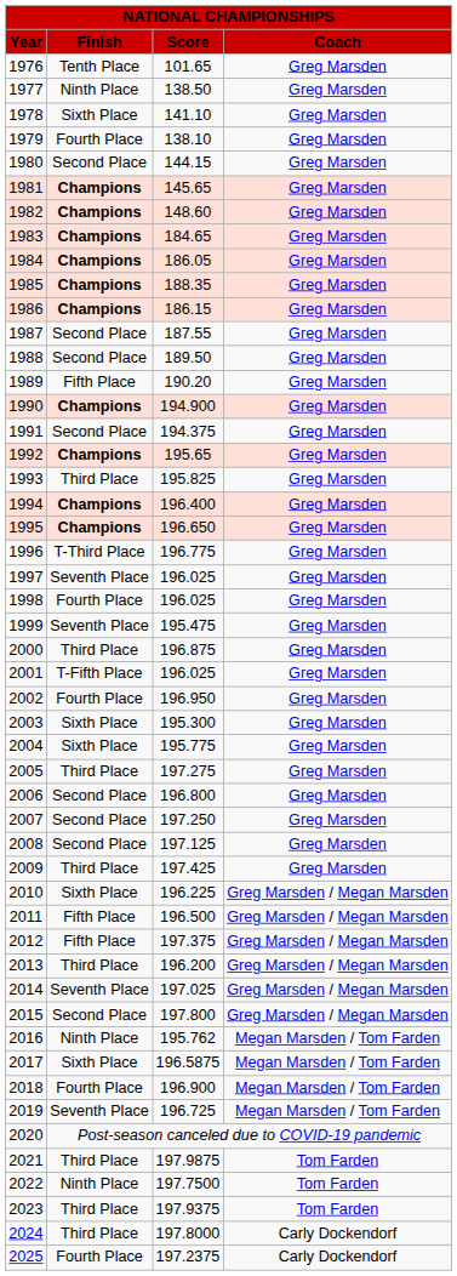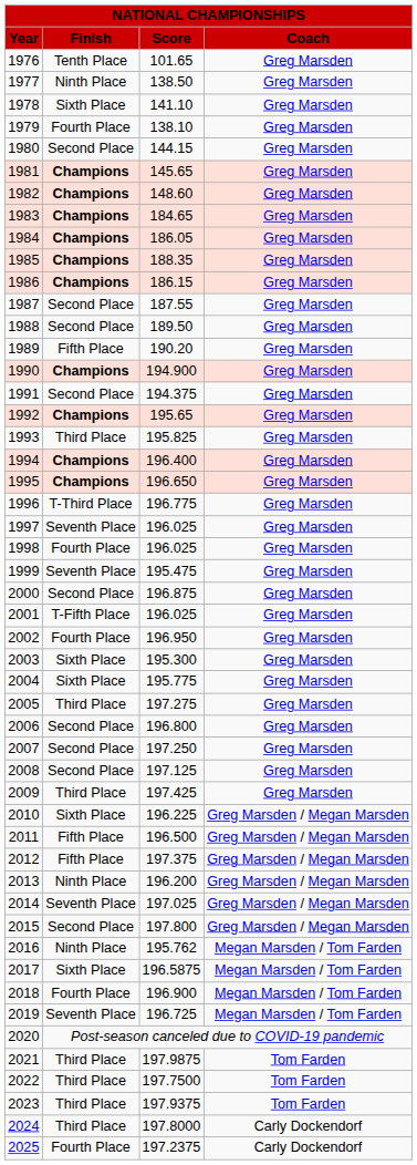2000 | column 2: Third Place -> Second Place
2013 | column 2: Third Place -> Ninth Place
2022 | column 2: Ninth Place -> Third Place
